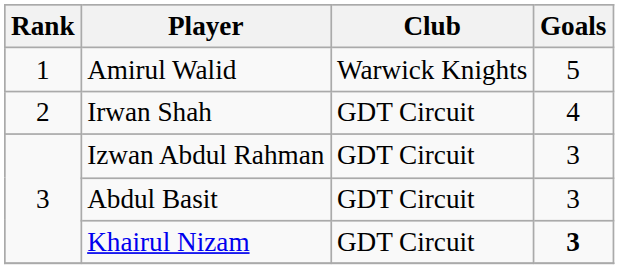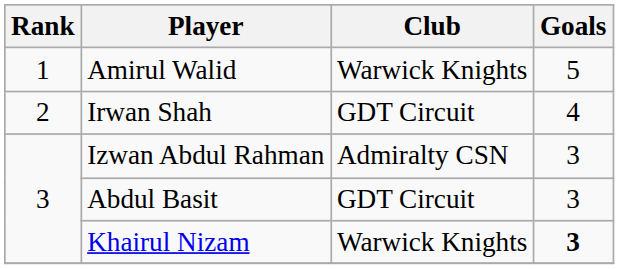Izwan Abdul Rahman | Club: GDT Circuit -> Admiralty CSN
Khairul Nizam | Club: GDT Circuit -> Warwick Knights
